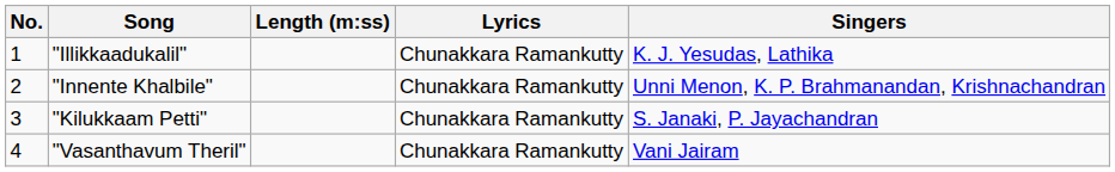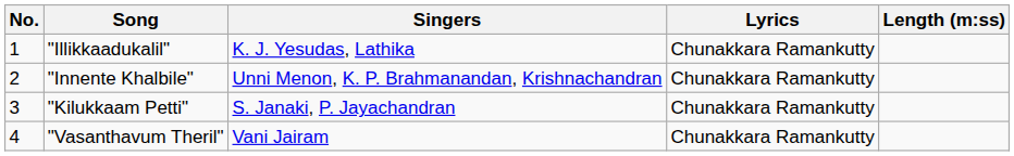columns swapped: Singers <-> Length (m:ss)
